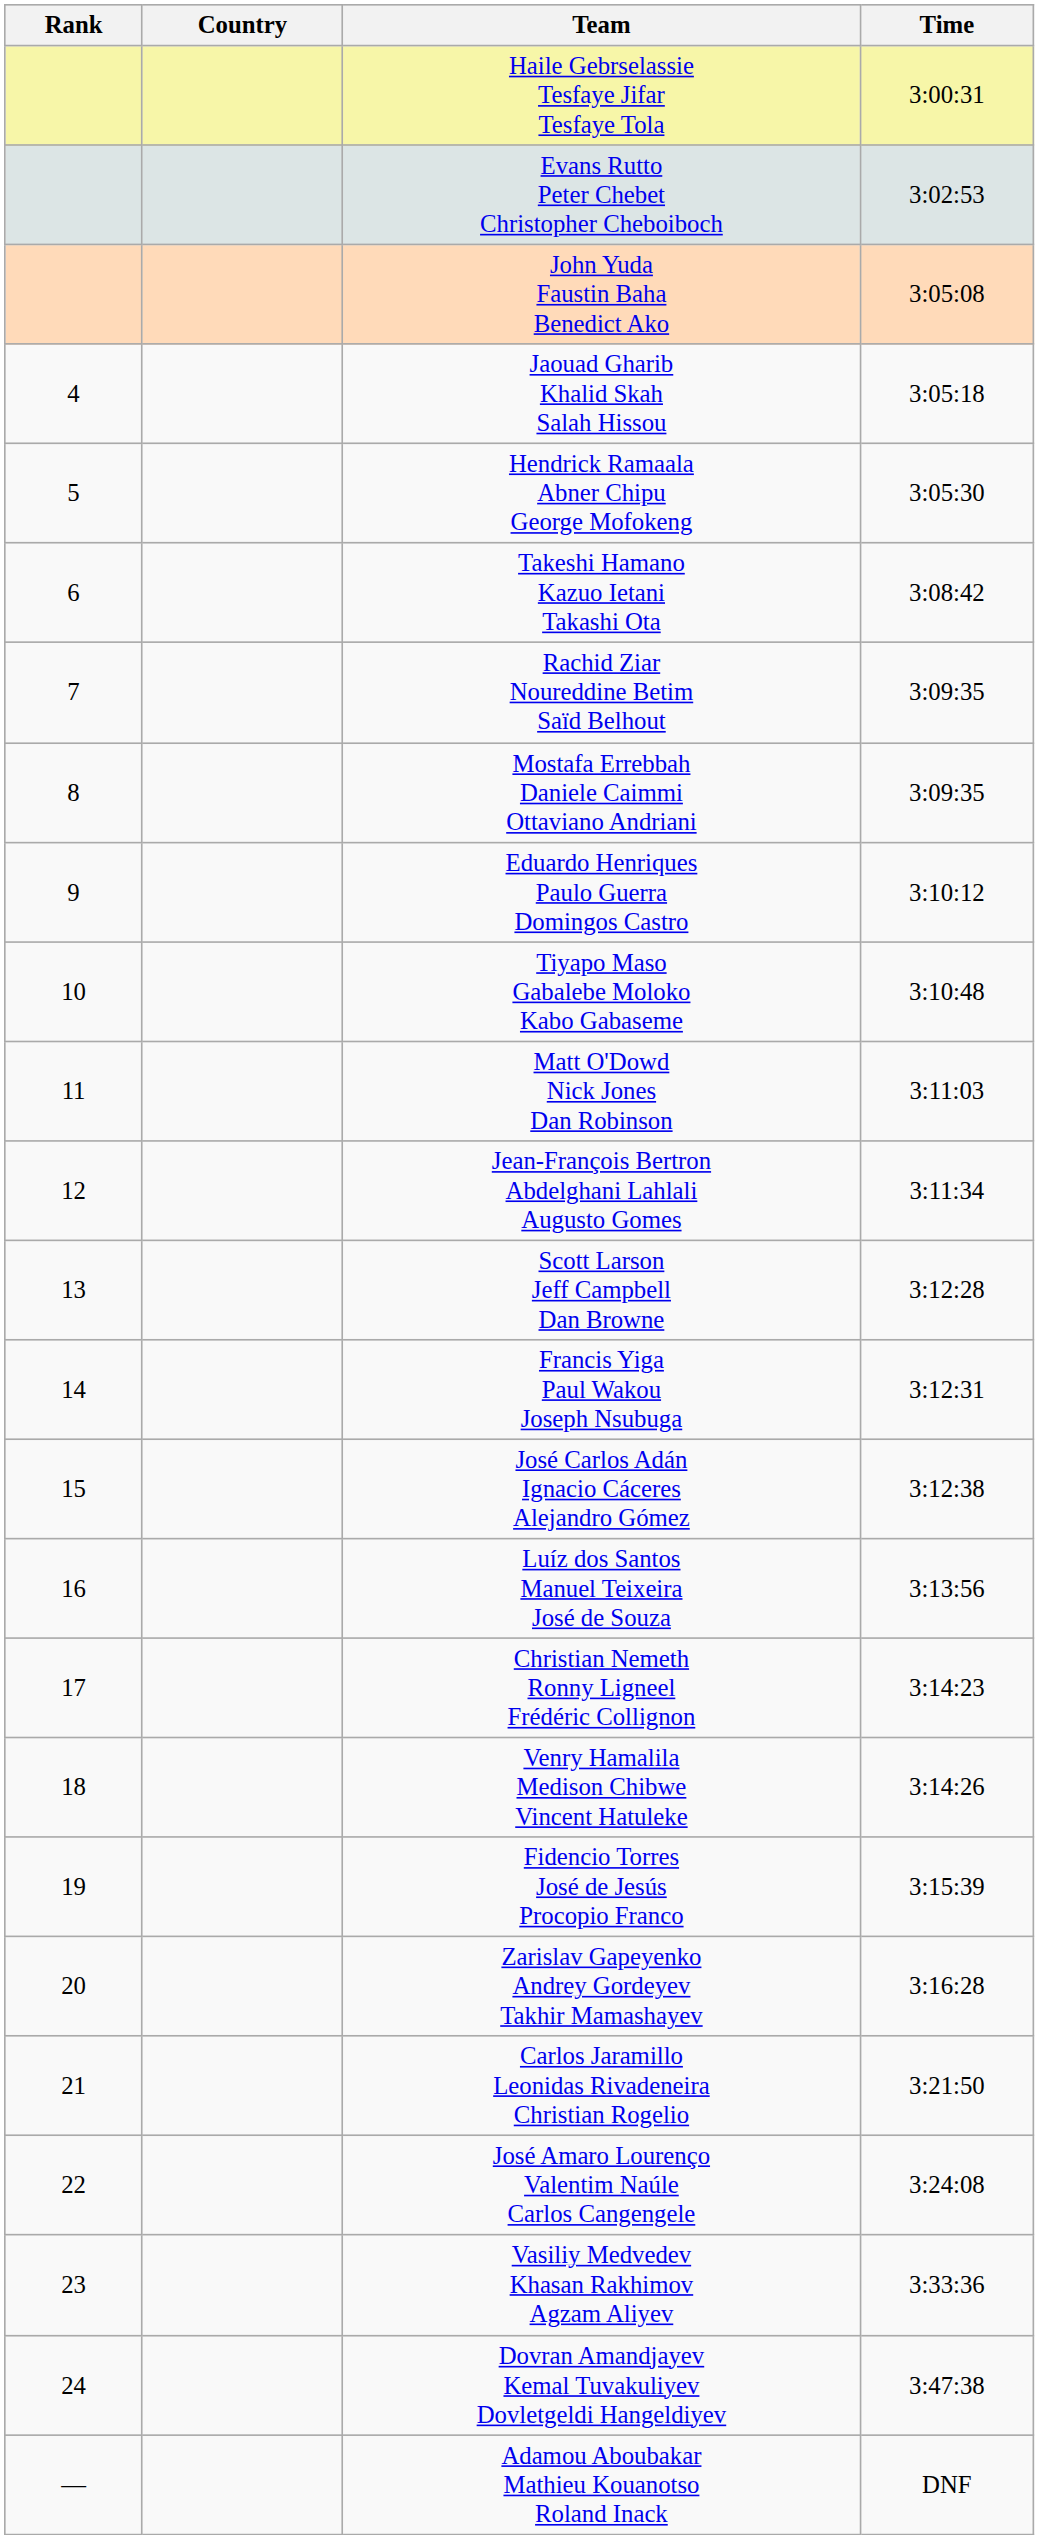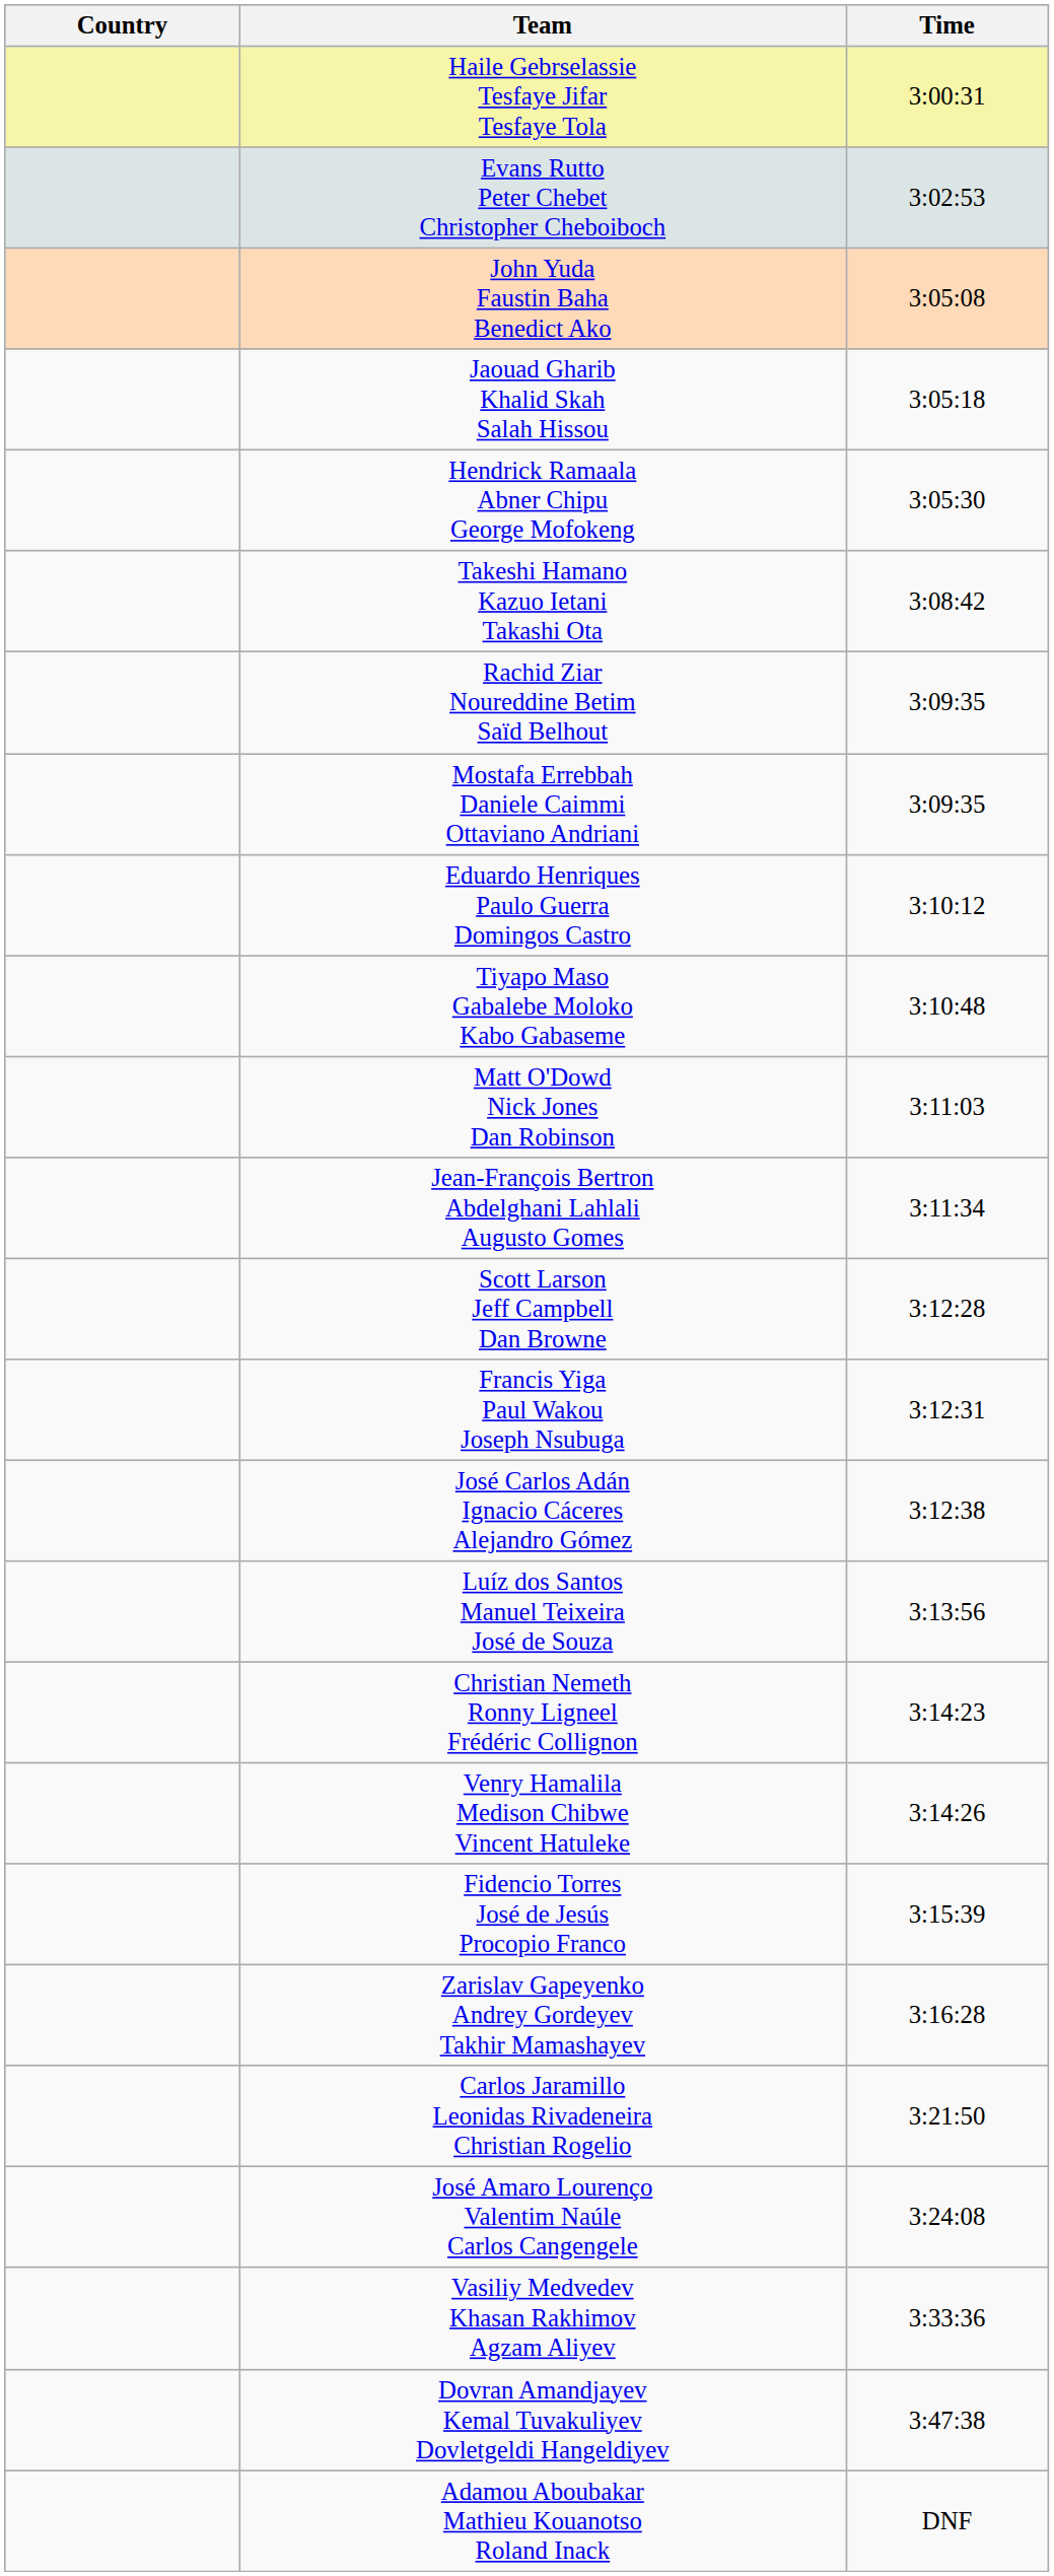- column: Rank | 4 | 5 | 6 | 7 | 8 | 9 | 10 | 11 | 12 | 13 | 14 | 15 | 16 | 17 | 18 | 19 | 20 | 21 | 22 | 23 | 24 | —
